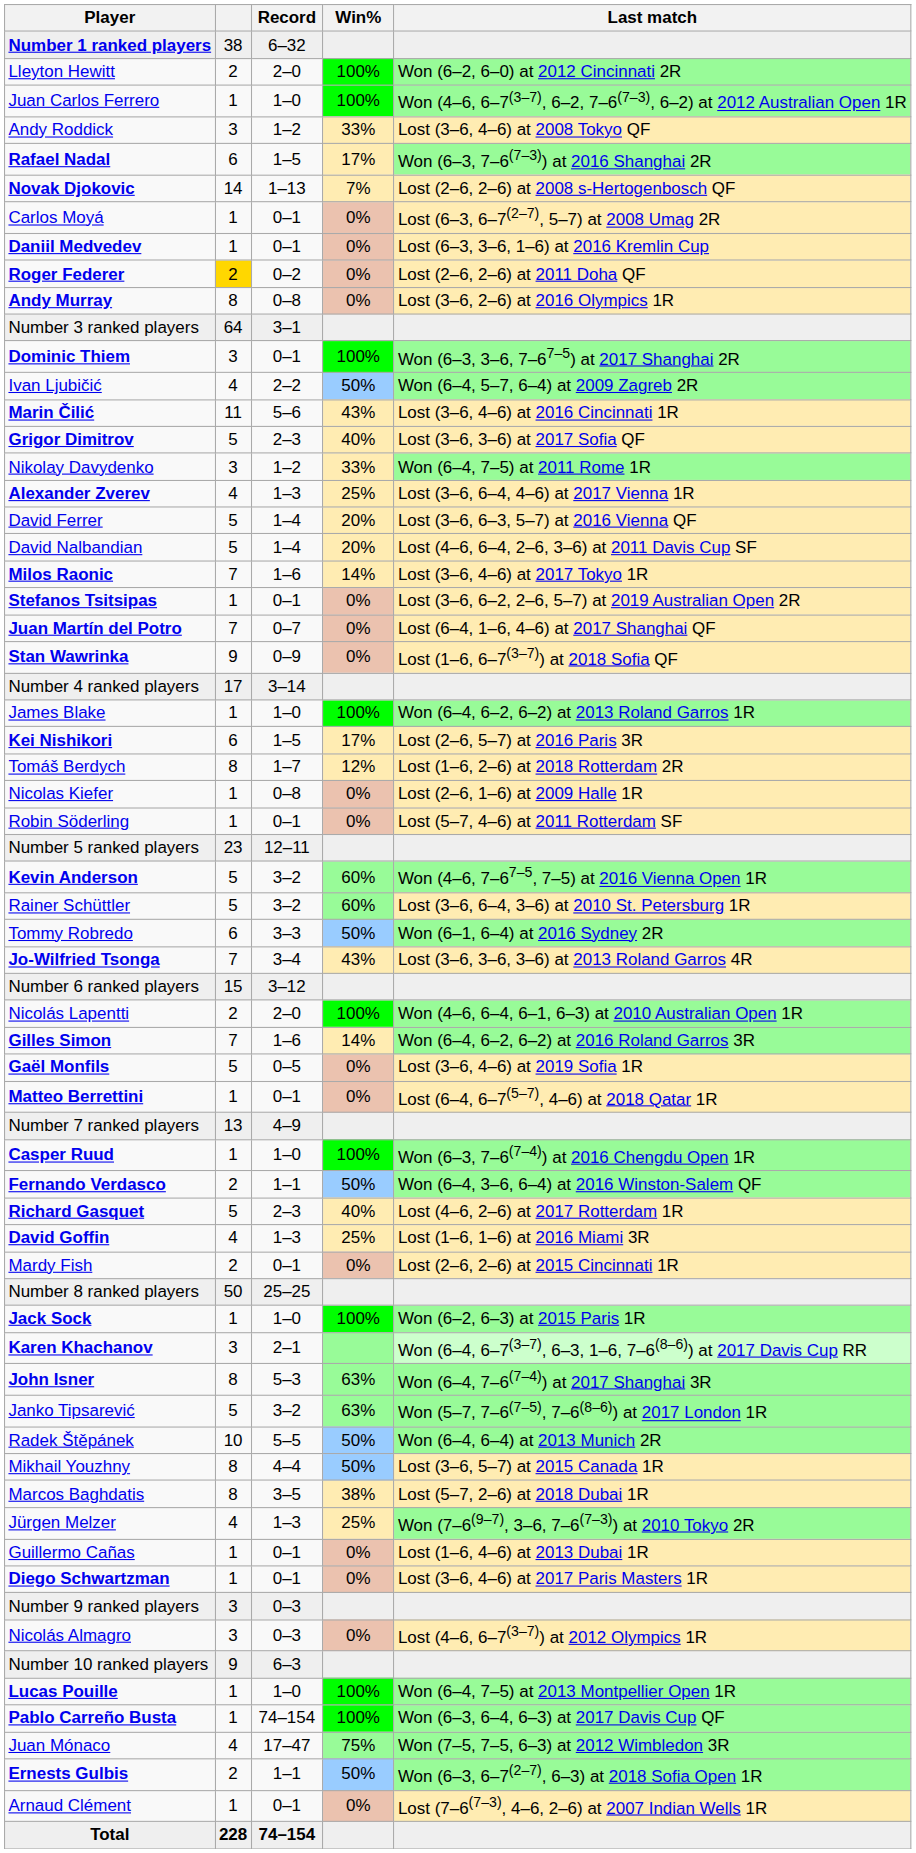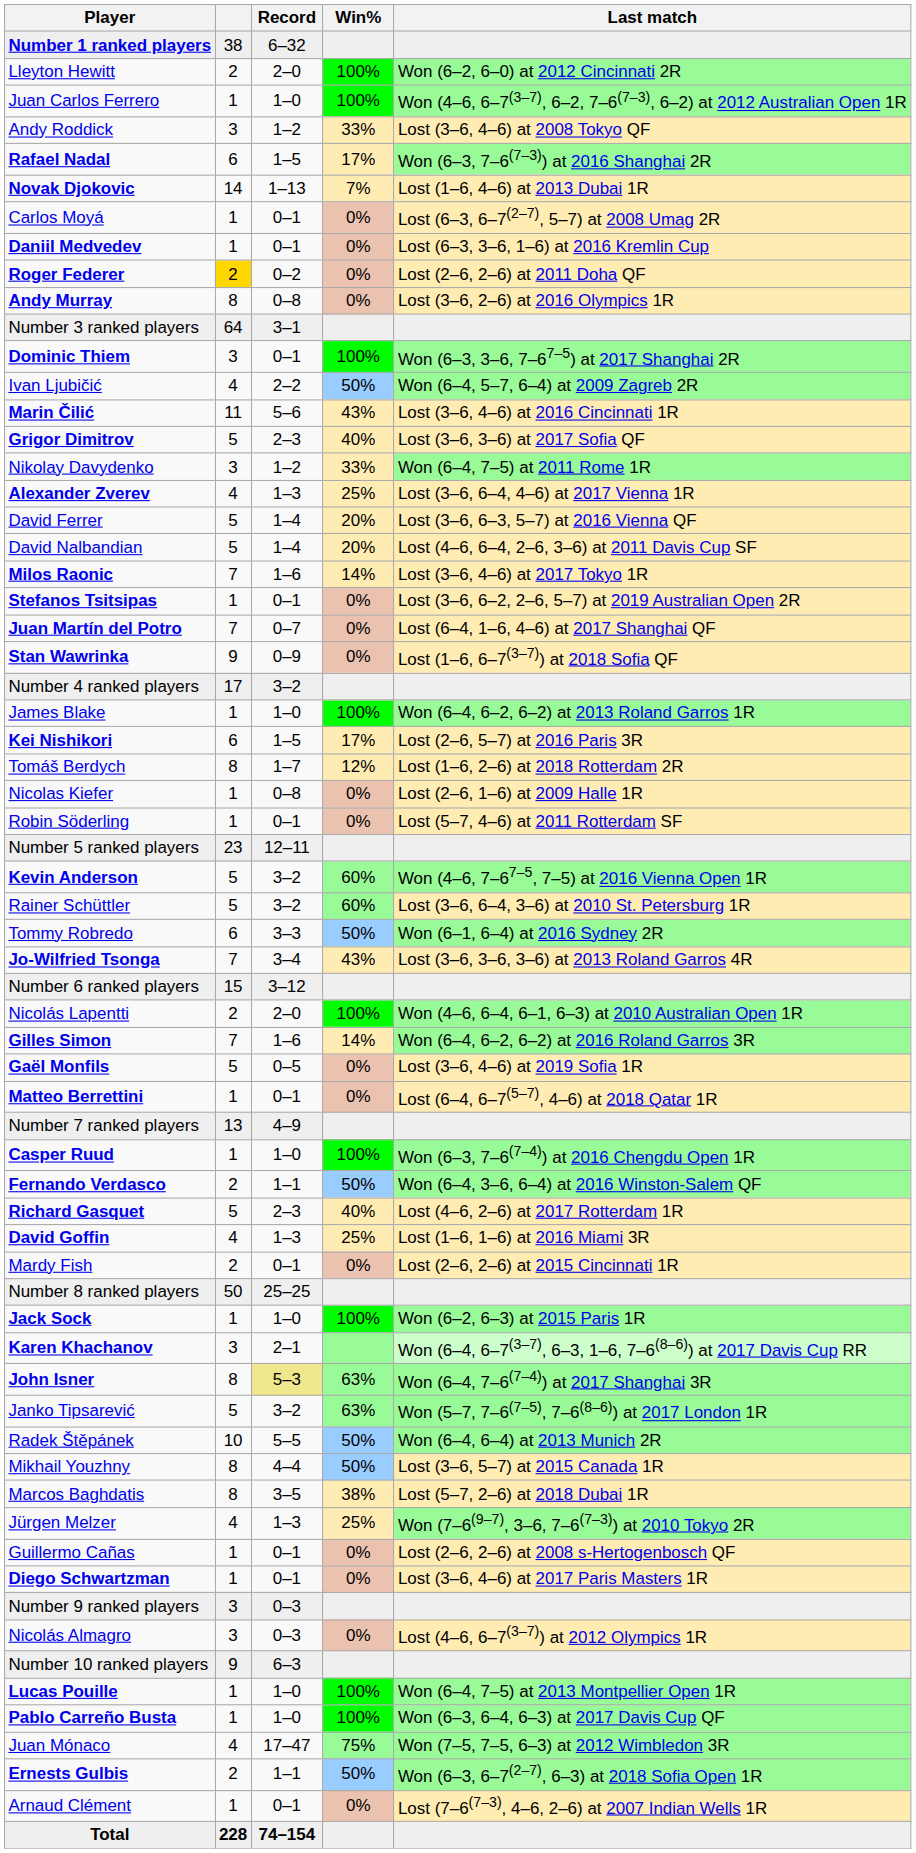Novak Djokovic | Last match: Lost (2–6, 2–6) at 2008 s-Hertogenbosch QF -> Lost (1–6, 4–6) at 2013 Dubai 1R
Number 4 ranked players | Record: 3–14 -> 3–2
John Isner | Record: no background -> khaki background
Guillermo Cañas | Last match: Lost (1–6, 4–6) at 2013 Dubai 1R -> Lost (2–6, 2–6) at 2008 s-Hertogenbosch QF
Pablo Carreño Busta | Record: 74–154 -> 1–0
